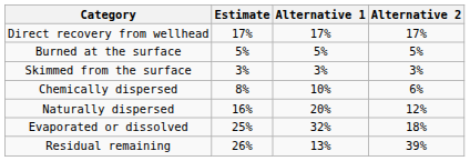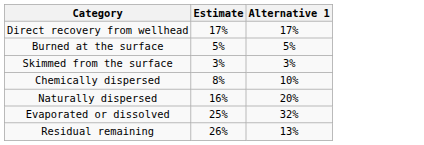- column: Alternative 2 | 17% | 5% | 3% | 6% | 12% | 18% | 39%
